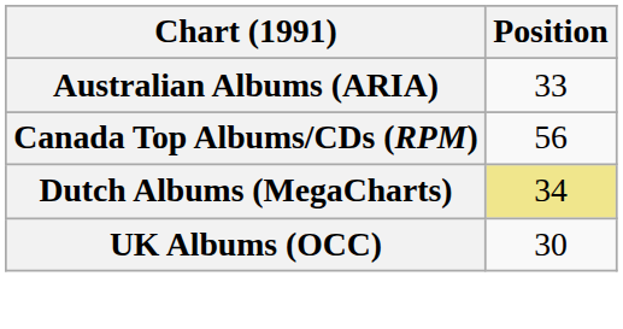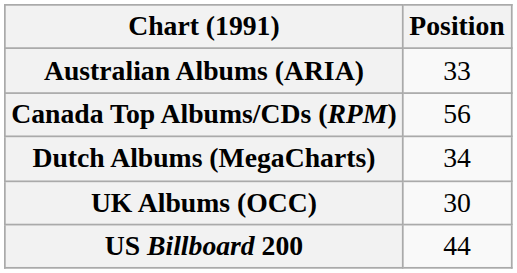Dutch Albums (MegaCharts) | Position: khaki background -> no background
+ row: US Billboard 200 | 44
